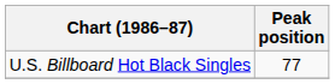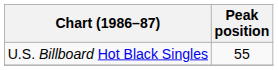U.S. Billboard Hot Black Singles | Peak position: 77 -> 55
